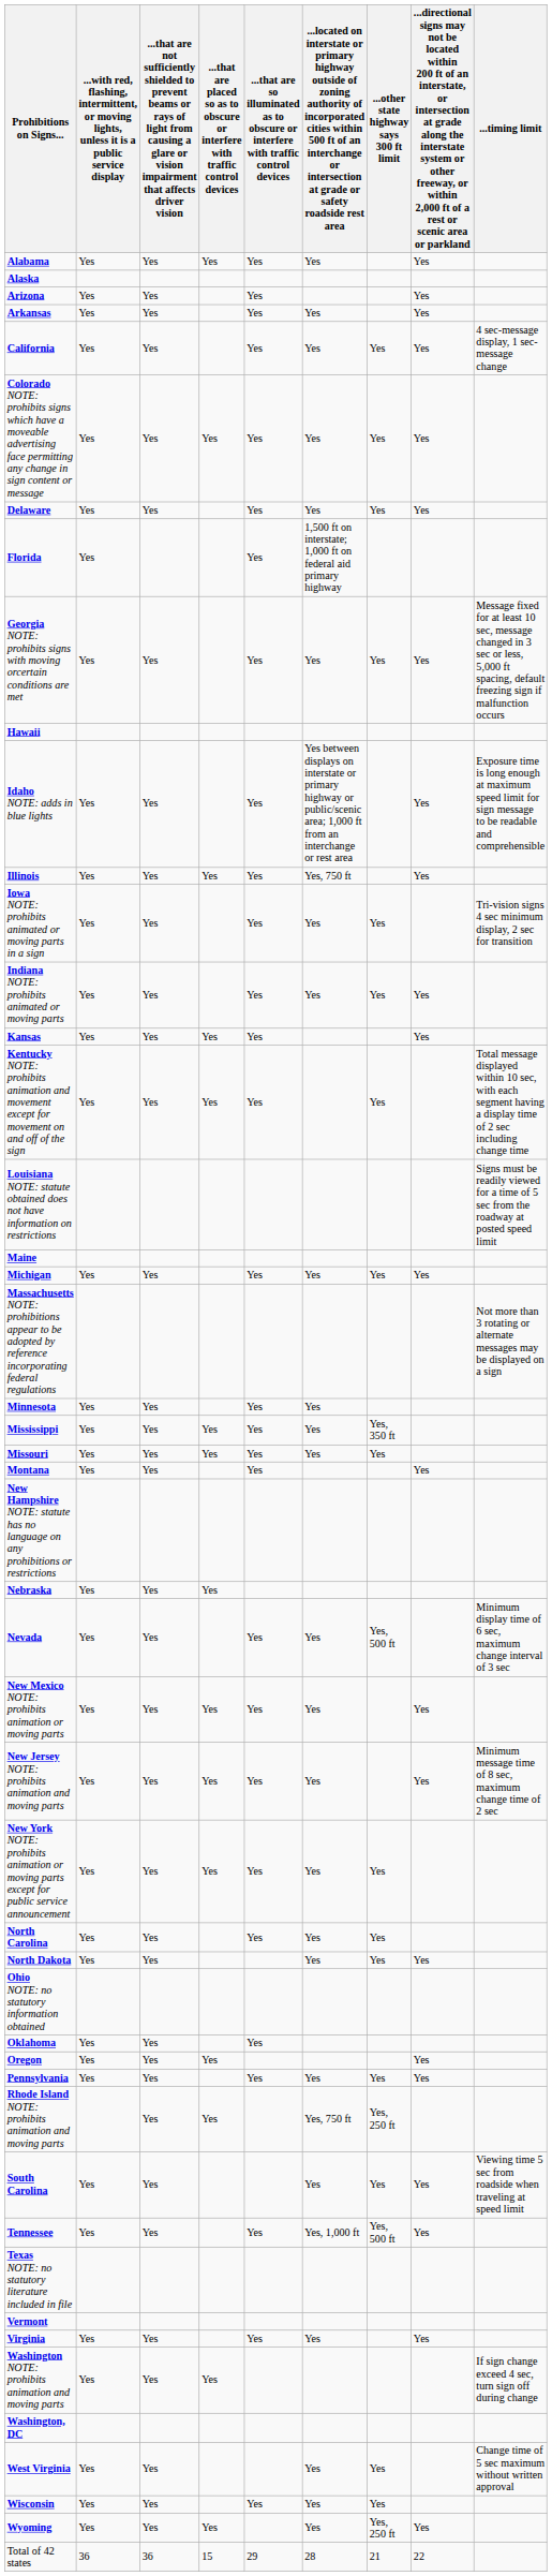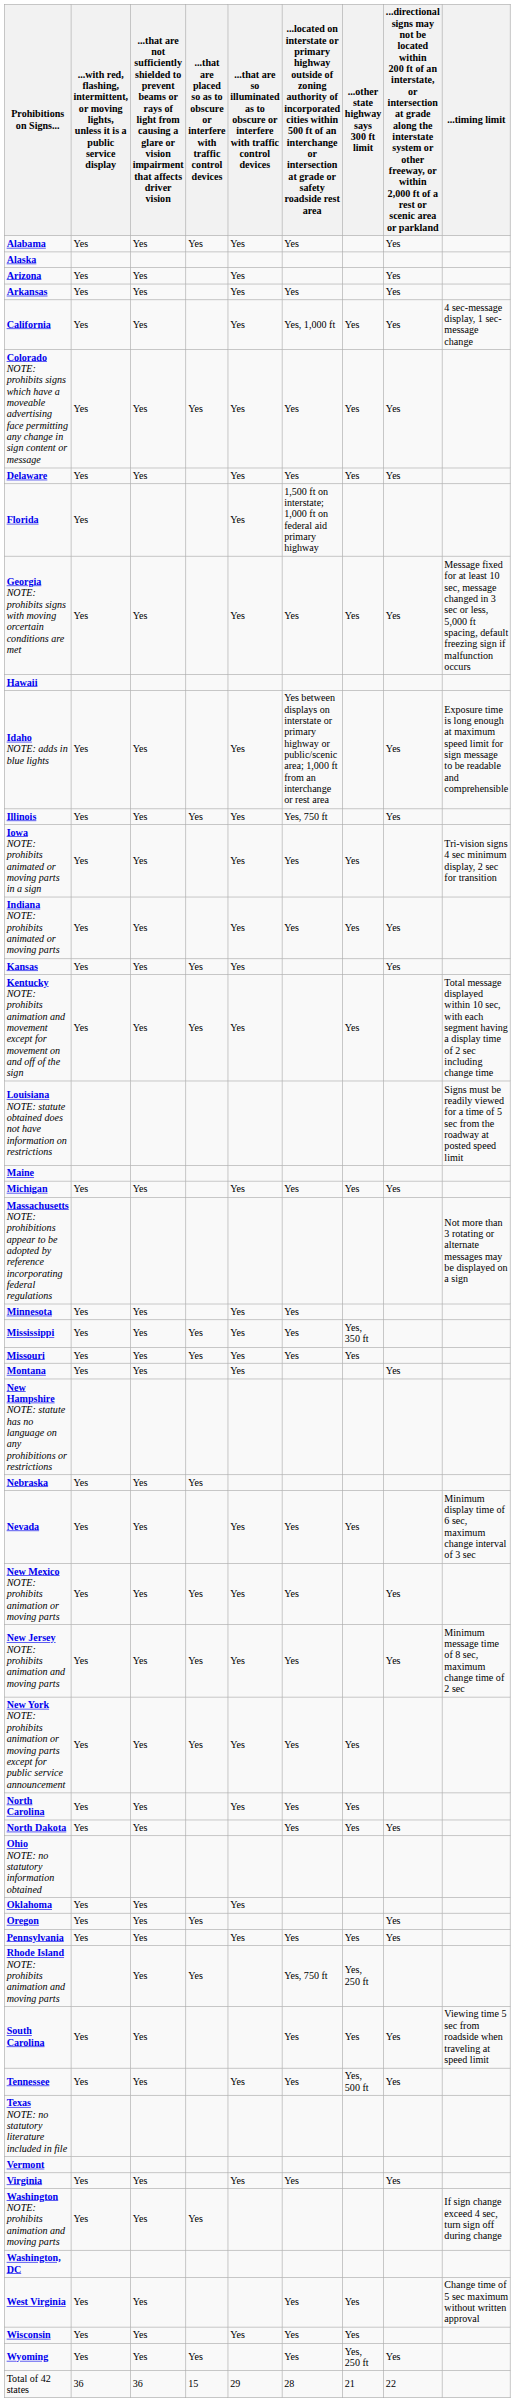California | column 6: Yes -> Yes, 1,000 ft
Nevada | ...other state highway says 300 ft limit: Yes, 500 ft -> Yes
Tennessee | column 6: Yes, 1,000 ft -> Yes
